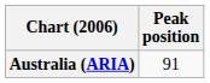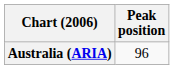Australia (ARIA) | Peak position: 91 -> 96
